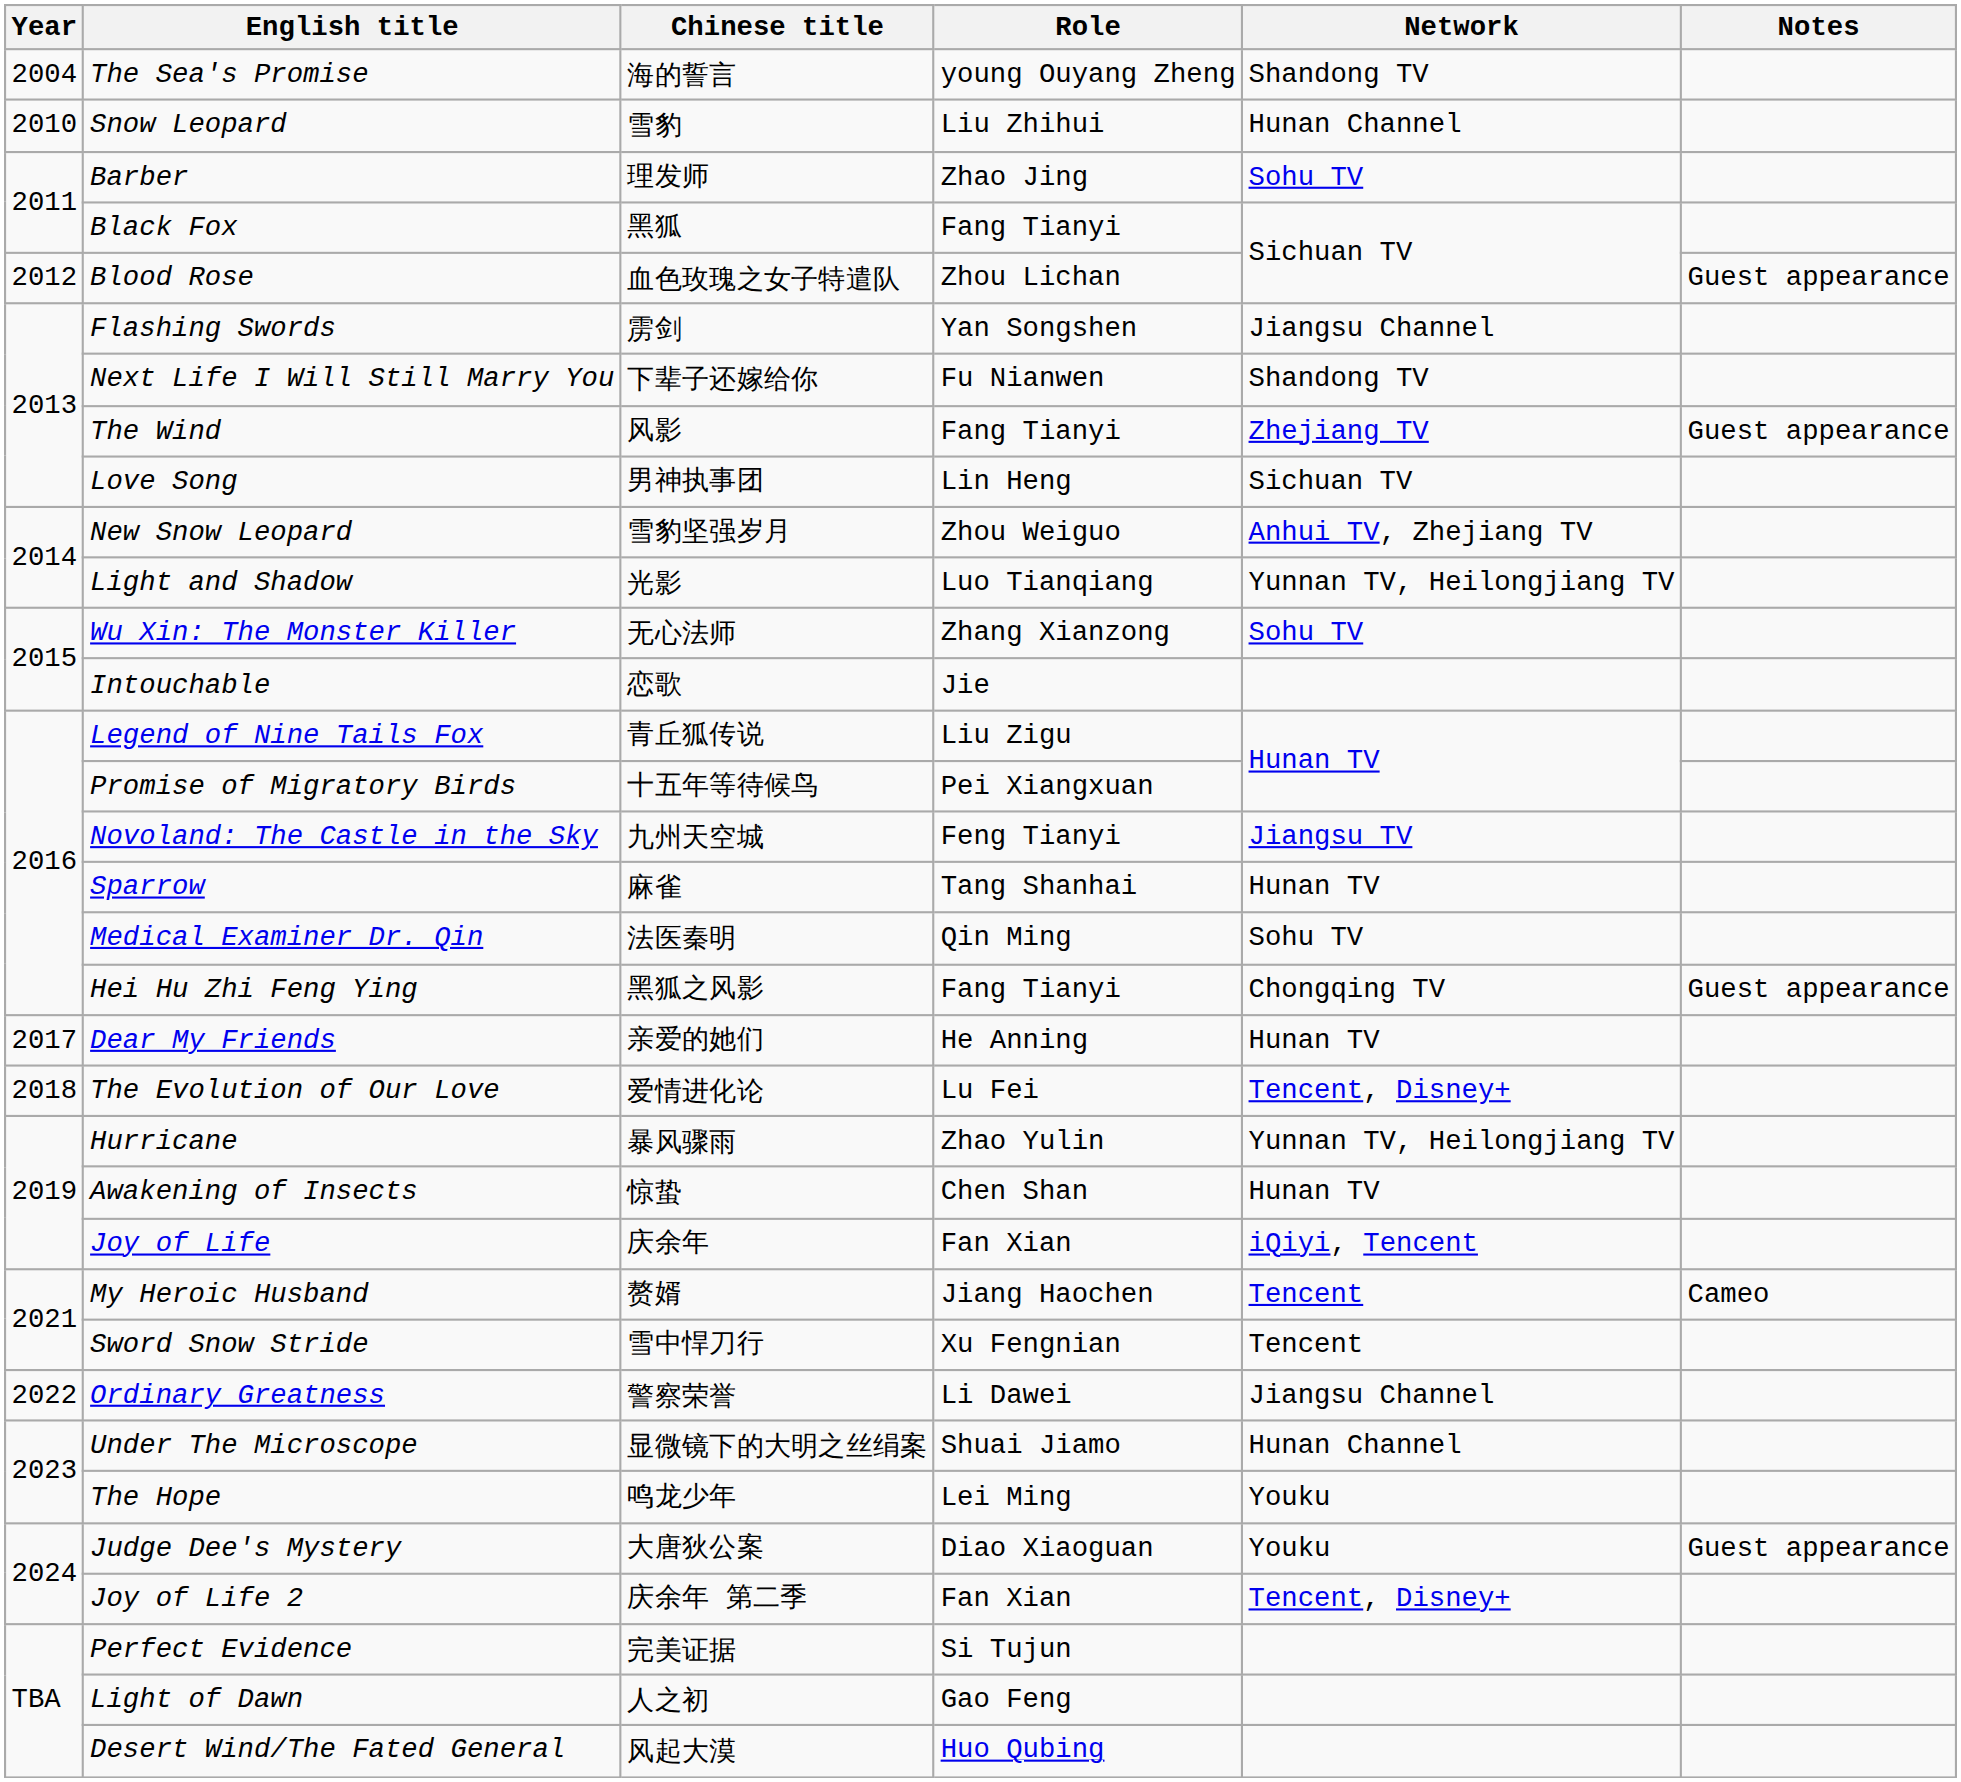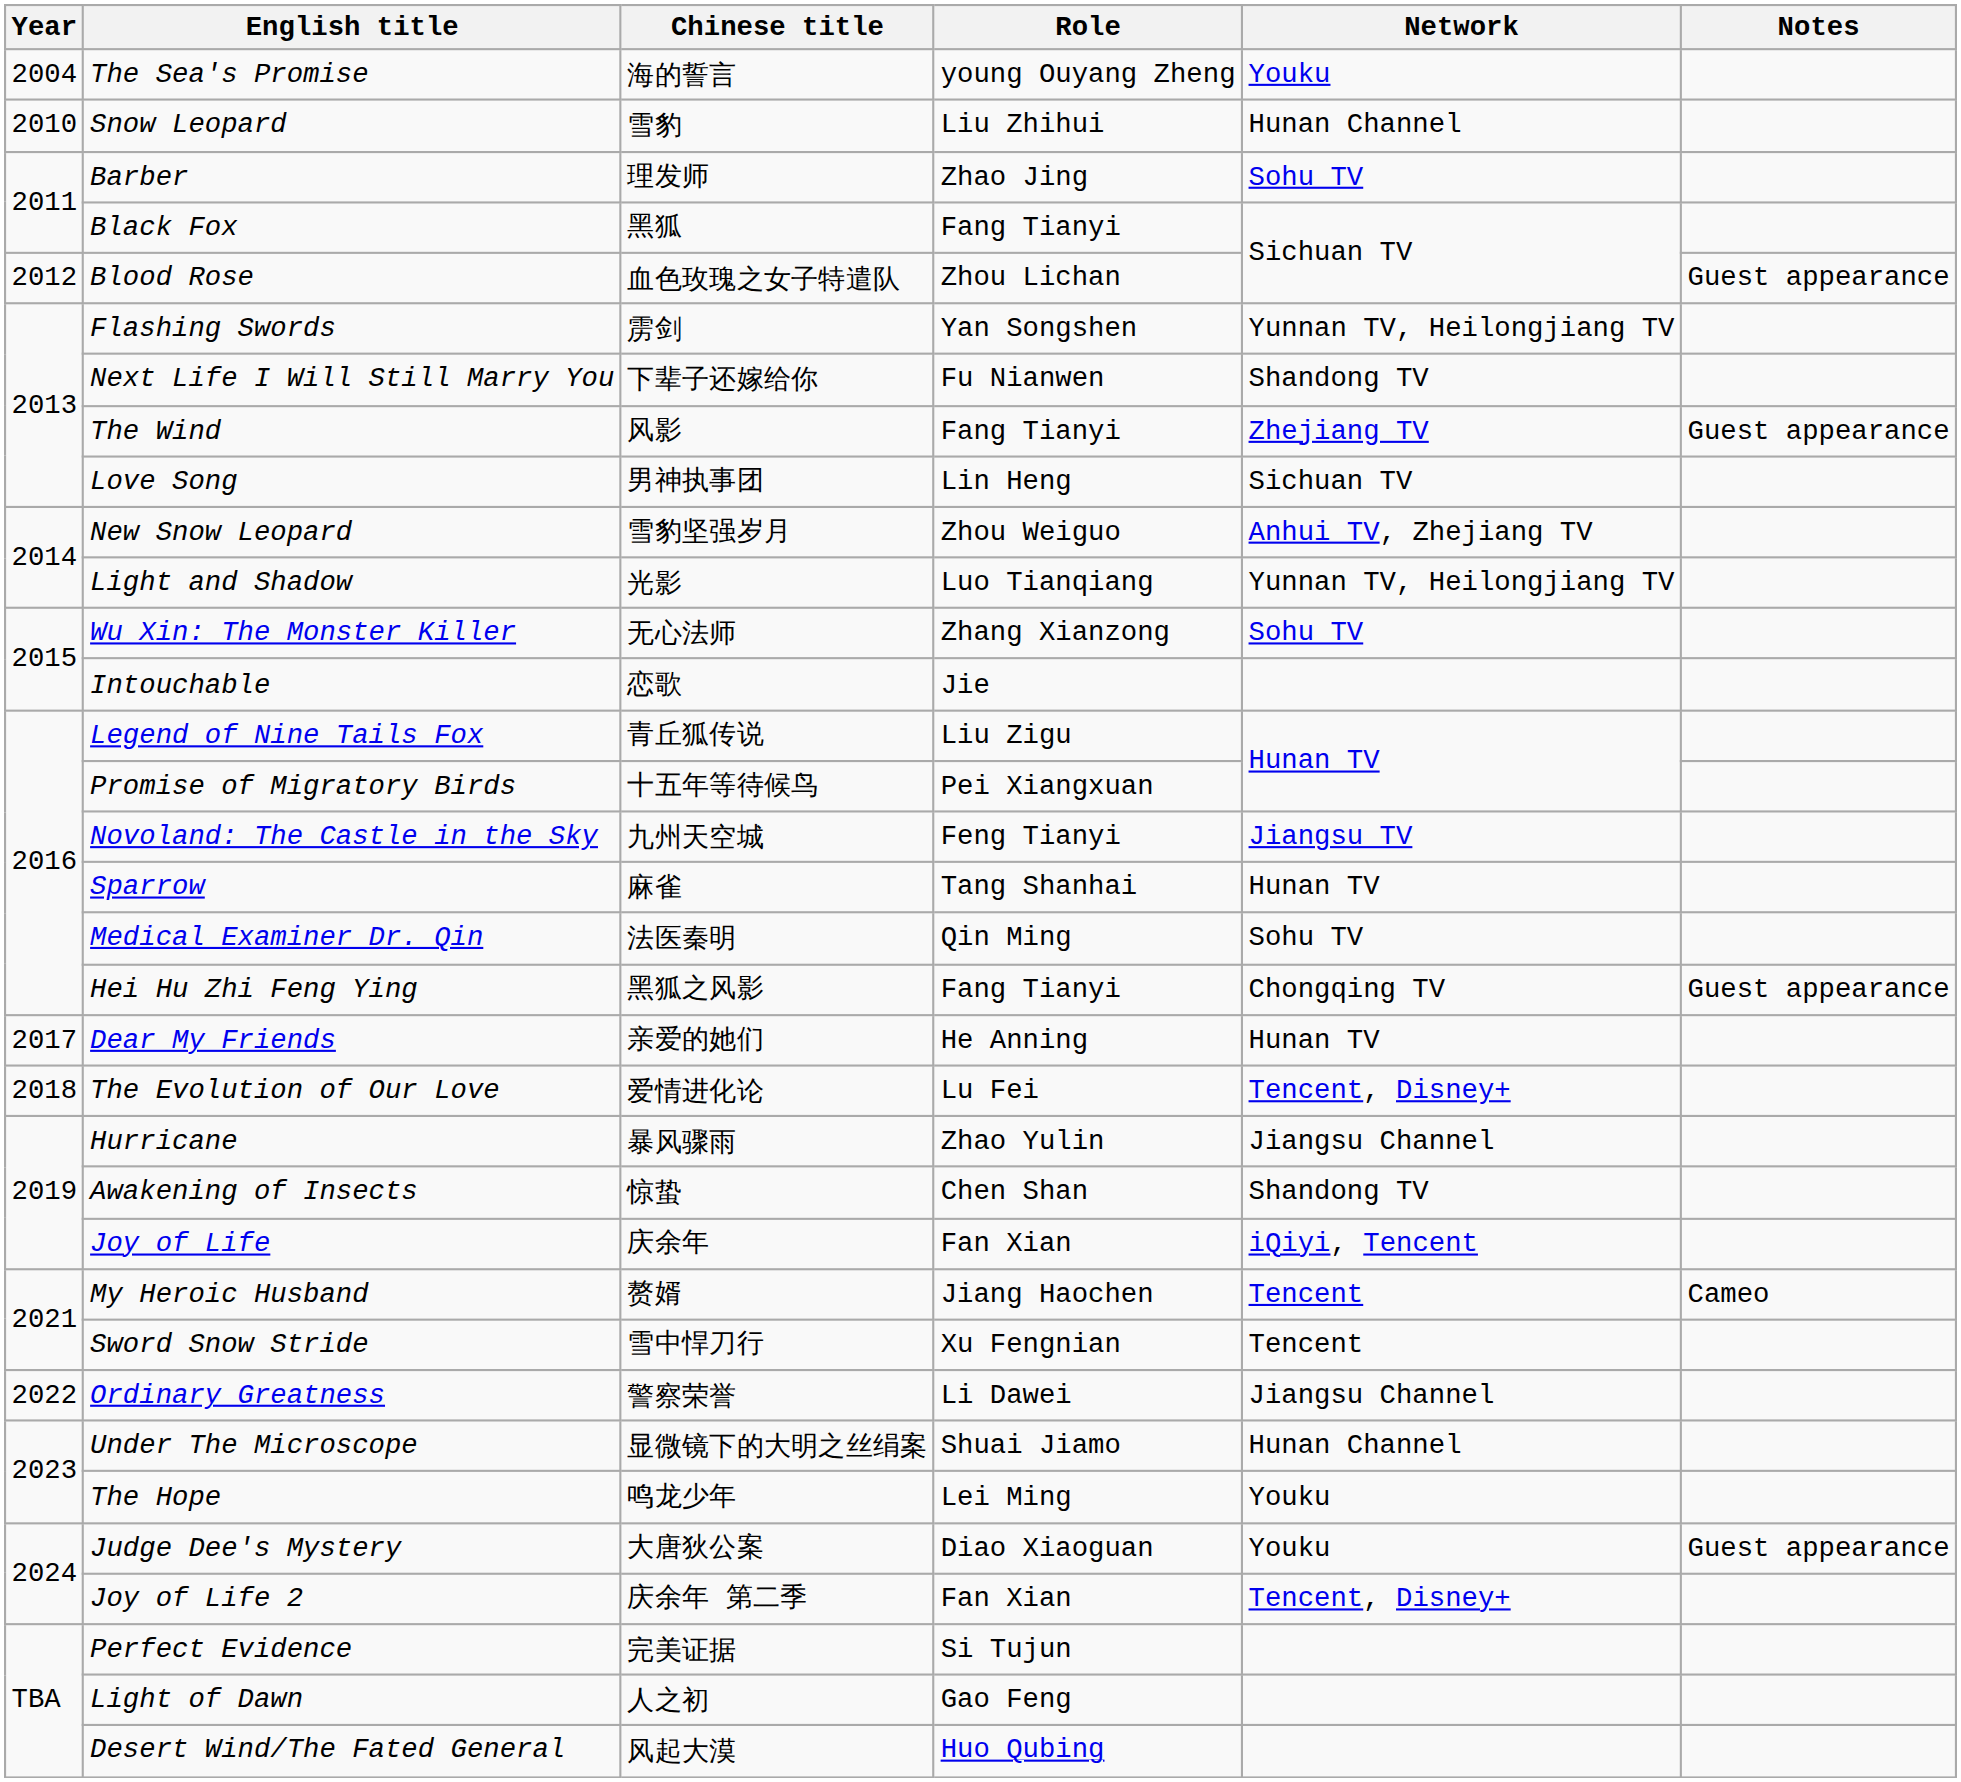The Sea's Promise | Network: Shandong TV -> Youku
Flashing Swords | Network: Jiangsu Channel -> Yunnan TV, Heilongjiang TV
Hurricane | Network: Yunnan TV, Heilongjiang TV -> Jiangsu Channel
Awakening of Insects | Network: Hunan TV -> Shandong TV
